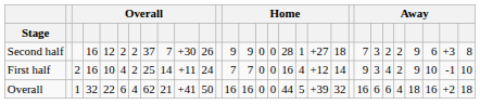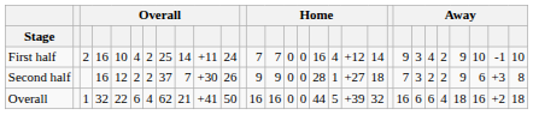rows swapped: First half <-> Second half
